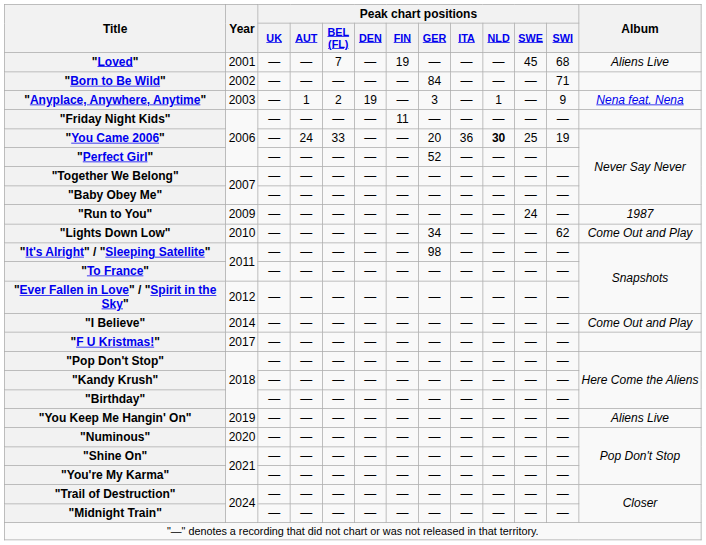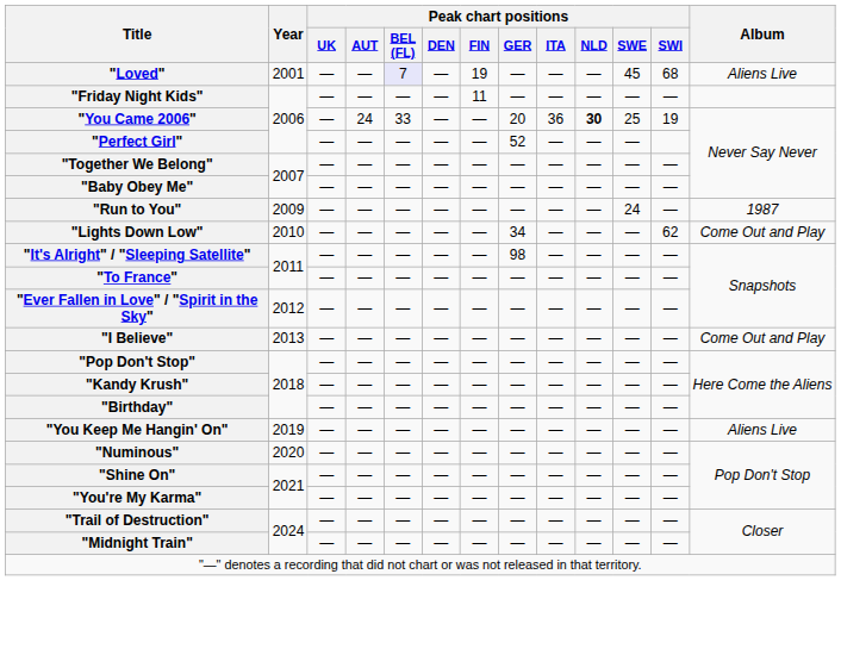"Loved" | Peak chart positions / BEL (FL): no background -> lavender background
- row: "Born to Be Wild" | 2002 | — | — | — | — | — | 84 | — | — | — | 71
- row: "Anyplace, Anywhere, Anytime" | 2003 | — | 1 | 2 | 19 | — | 3 | — | 1 | — | 9 | Nena feat. Nena
"I Believe" | Year: 2014 -> 2013
- row: "F U Kristmas!" | 2017 | — | — | — | — | — | — | — | — | — | —
